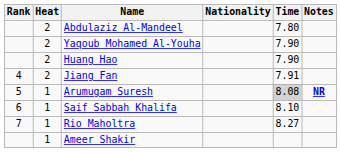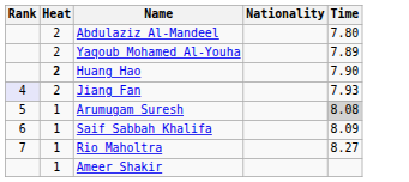- column: Notes | NR
Yaqoub Mohamed Al-Youha | Time: 7.90 -> 7.89
Huang Hao | Heat: normal -> bold
Jiang Fan | Rank: no background -> lavender background
Jiang Fan | Time: 7.91 -> 7.93
Saif Sabbah Khalifa | Time: 8.10 -> 8.09
